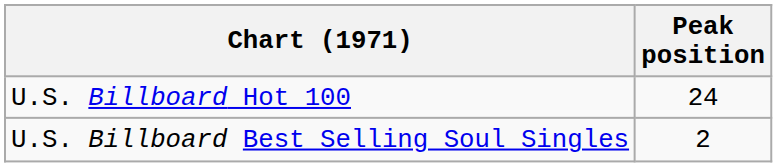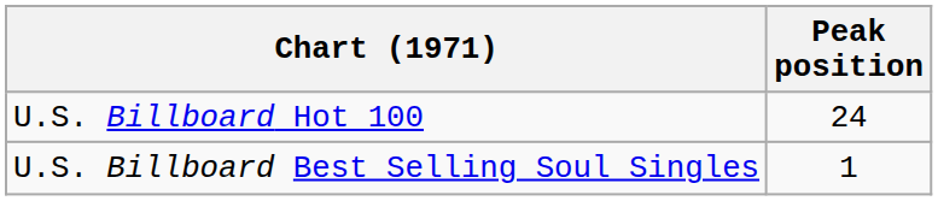U.S. Billboard Best Selling Soul Singles | Peak position: 2 -> 1
